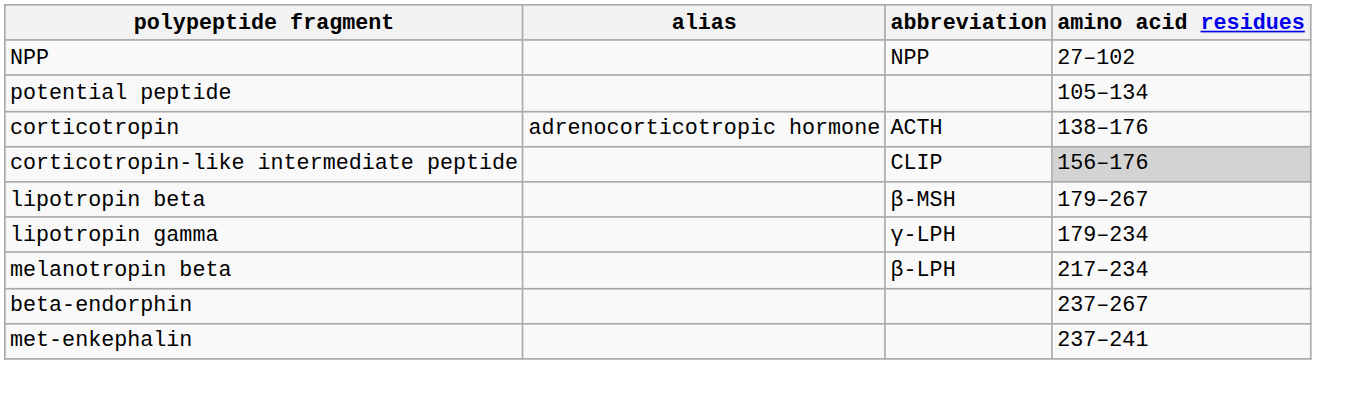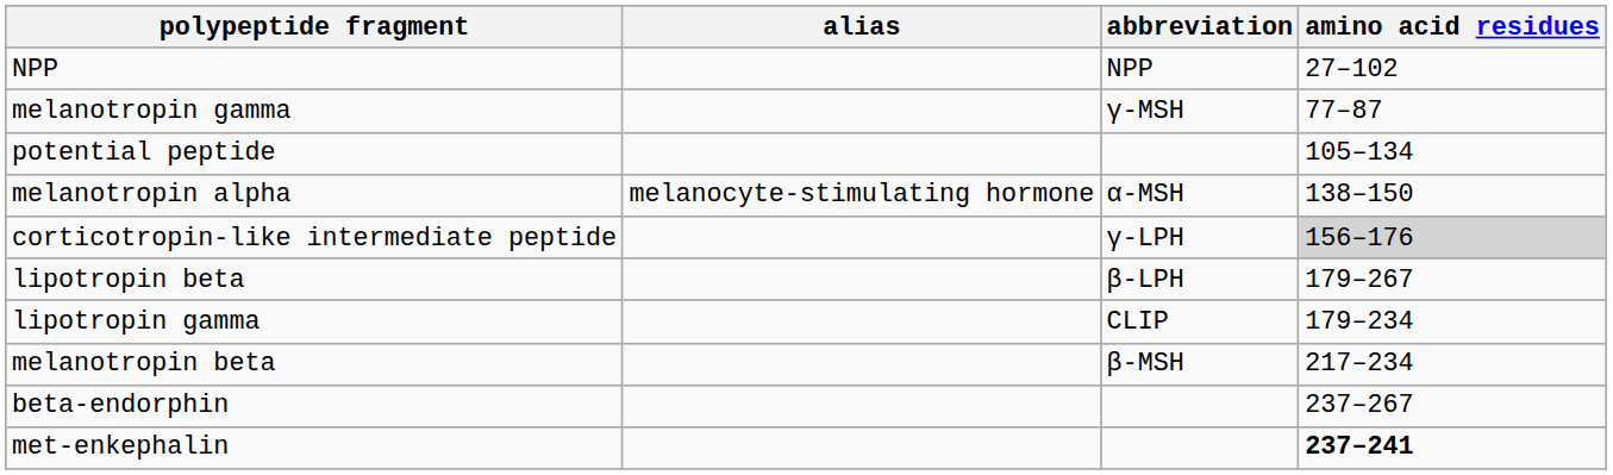+ row: melanotropin gamma | γ-MSH | 77–87
- row: corticotropin | adrenocorticotropic hormone | ACTH | 138–176
+ row: melanotropin alpha | melanocyte-stimulating hormone | α-MSH | 138–150
corticotropin-like intermediate peptide | abbreviation: CLIP -> γ-LPH
lipotropin beta | abbreviation: β-MSH -> β-LPH
lipotropin gamma | abbreviation: γ-LPH -> CLIP
melanotropin beta | abbreviation: β-LPH -> β-MSH
met-enkephalin | amino acid residues: normal -> bold
